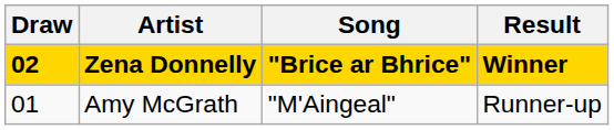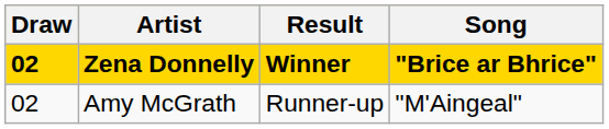columns swapped: Song <-> Result
Amy McGrath | Draw: 01 -> 02
